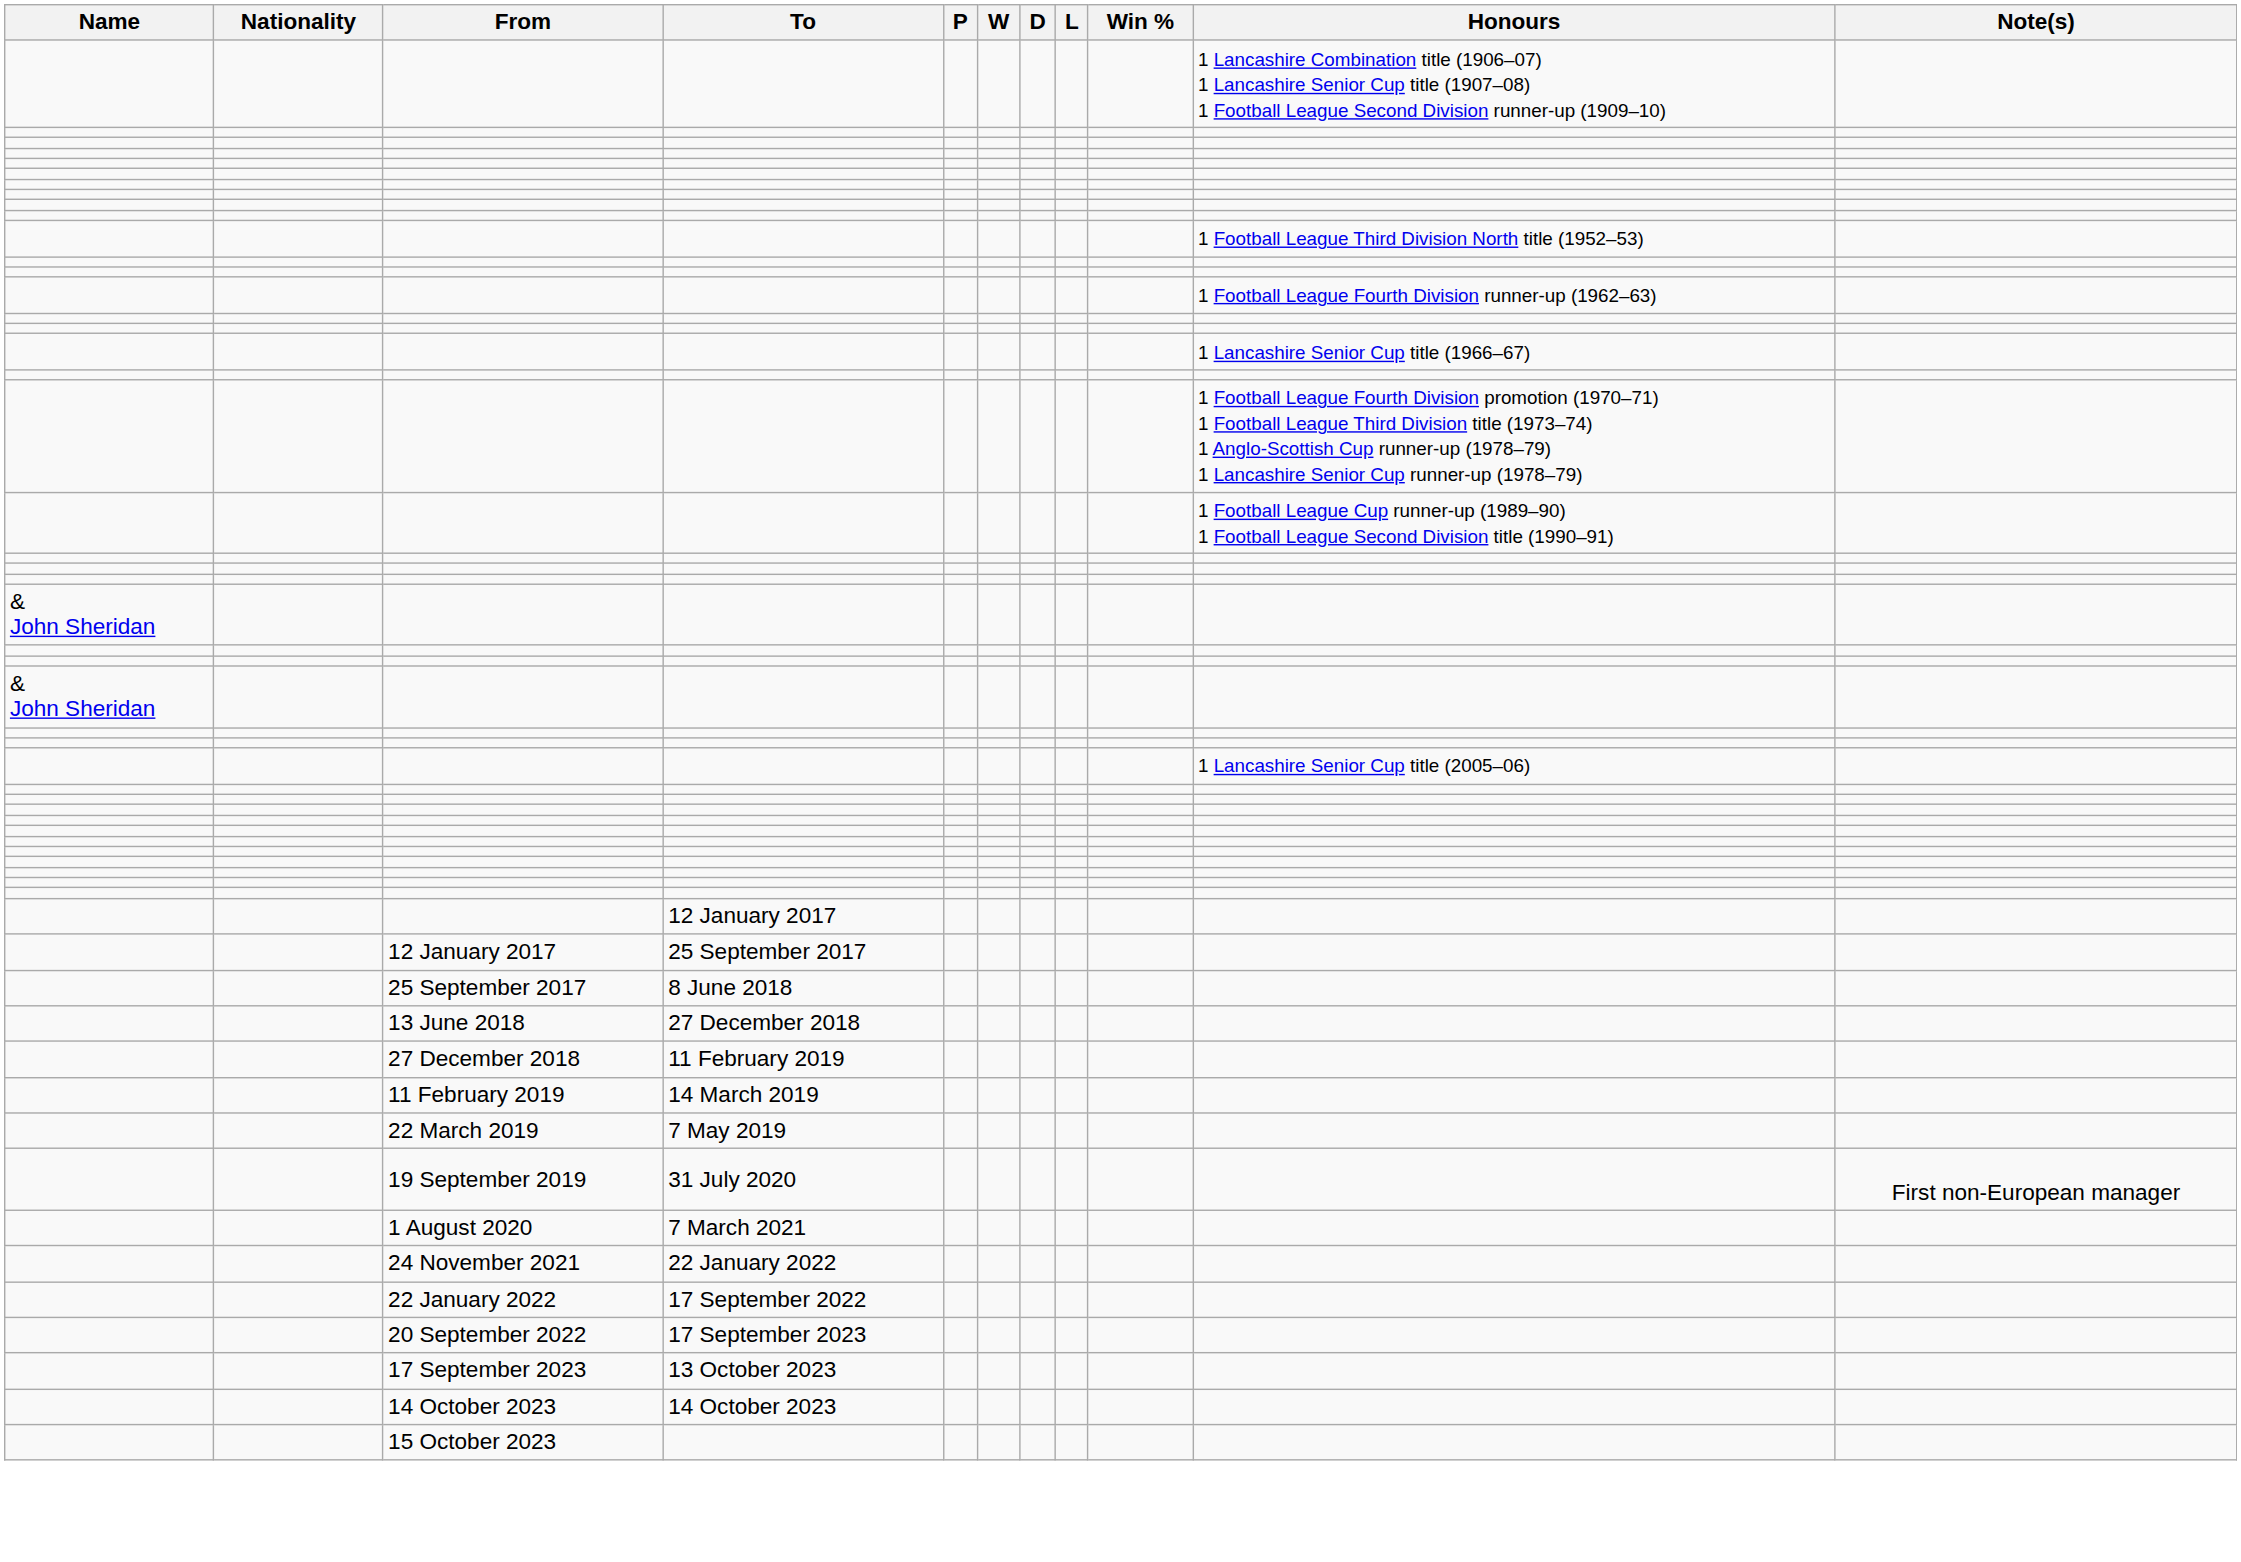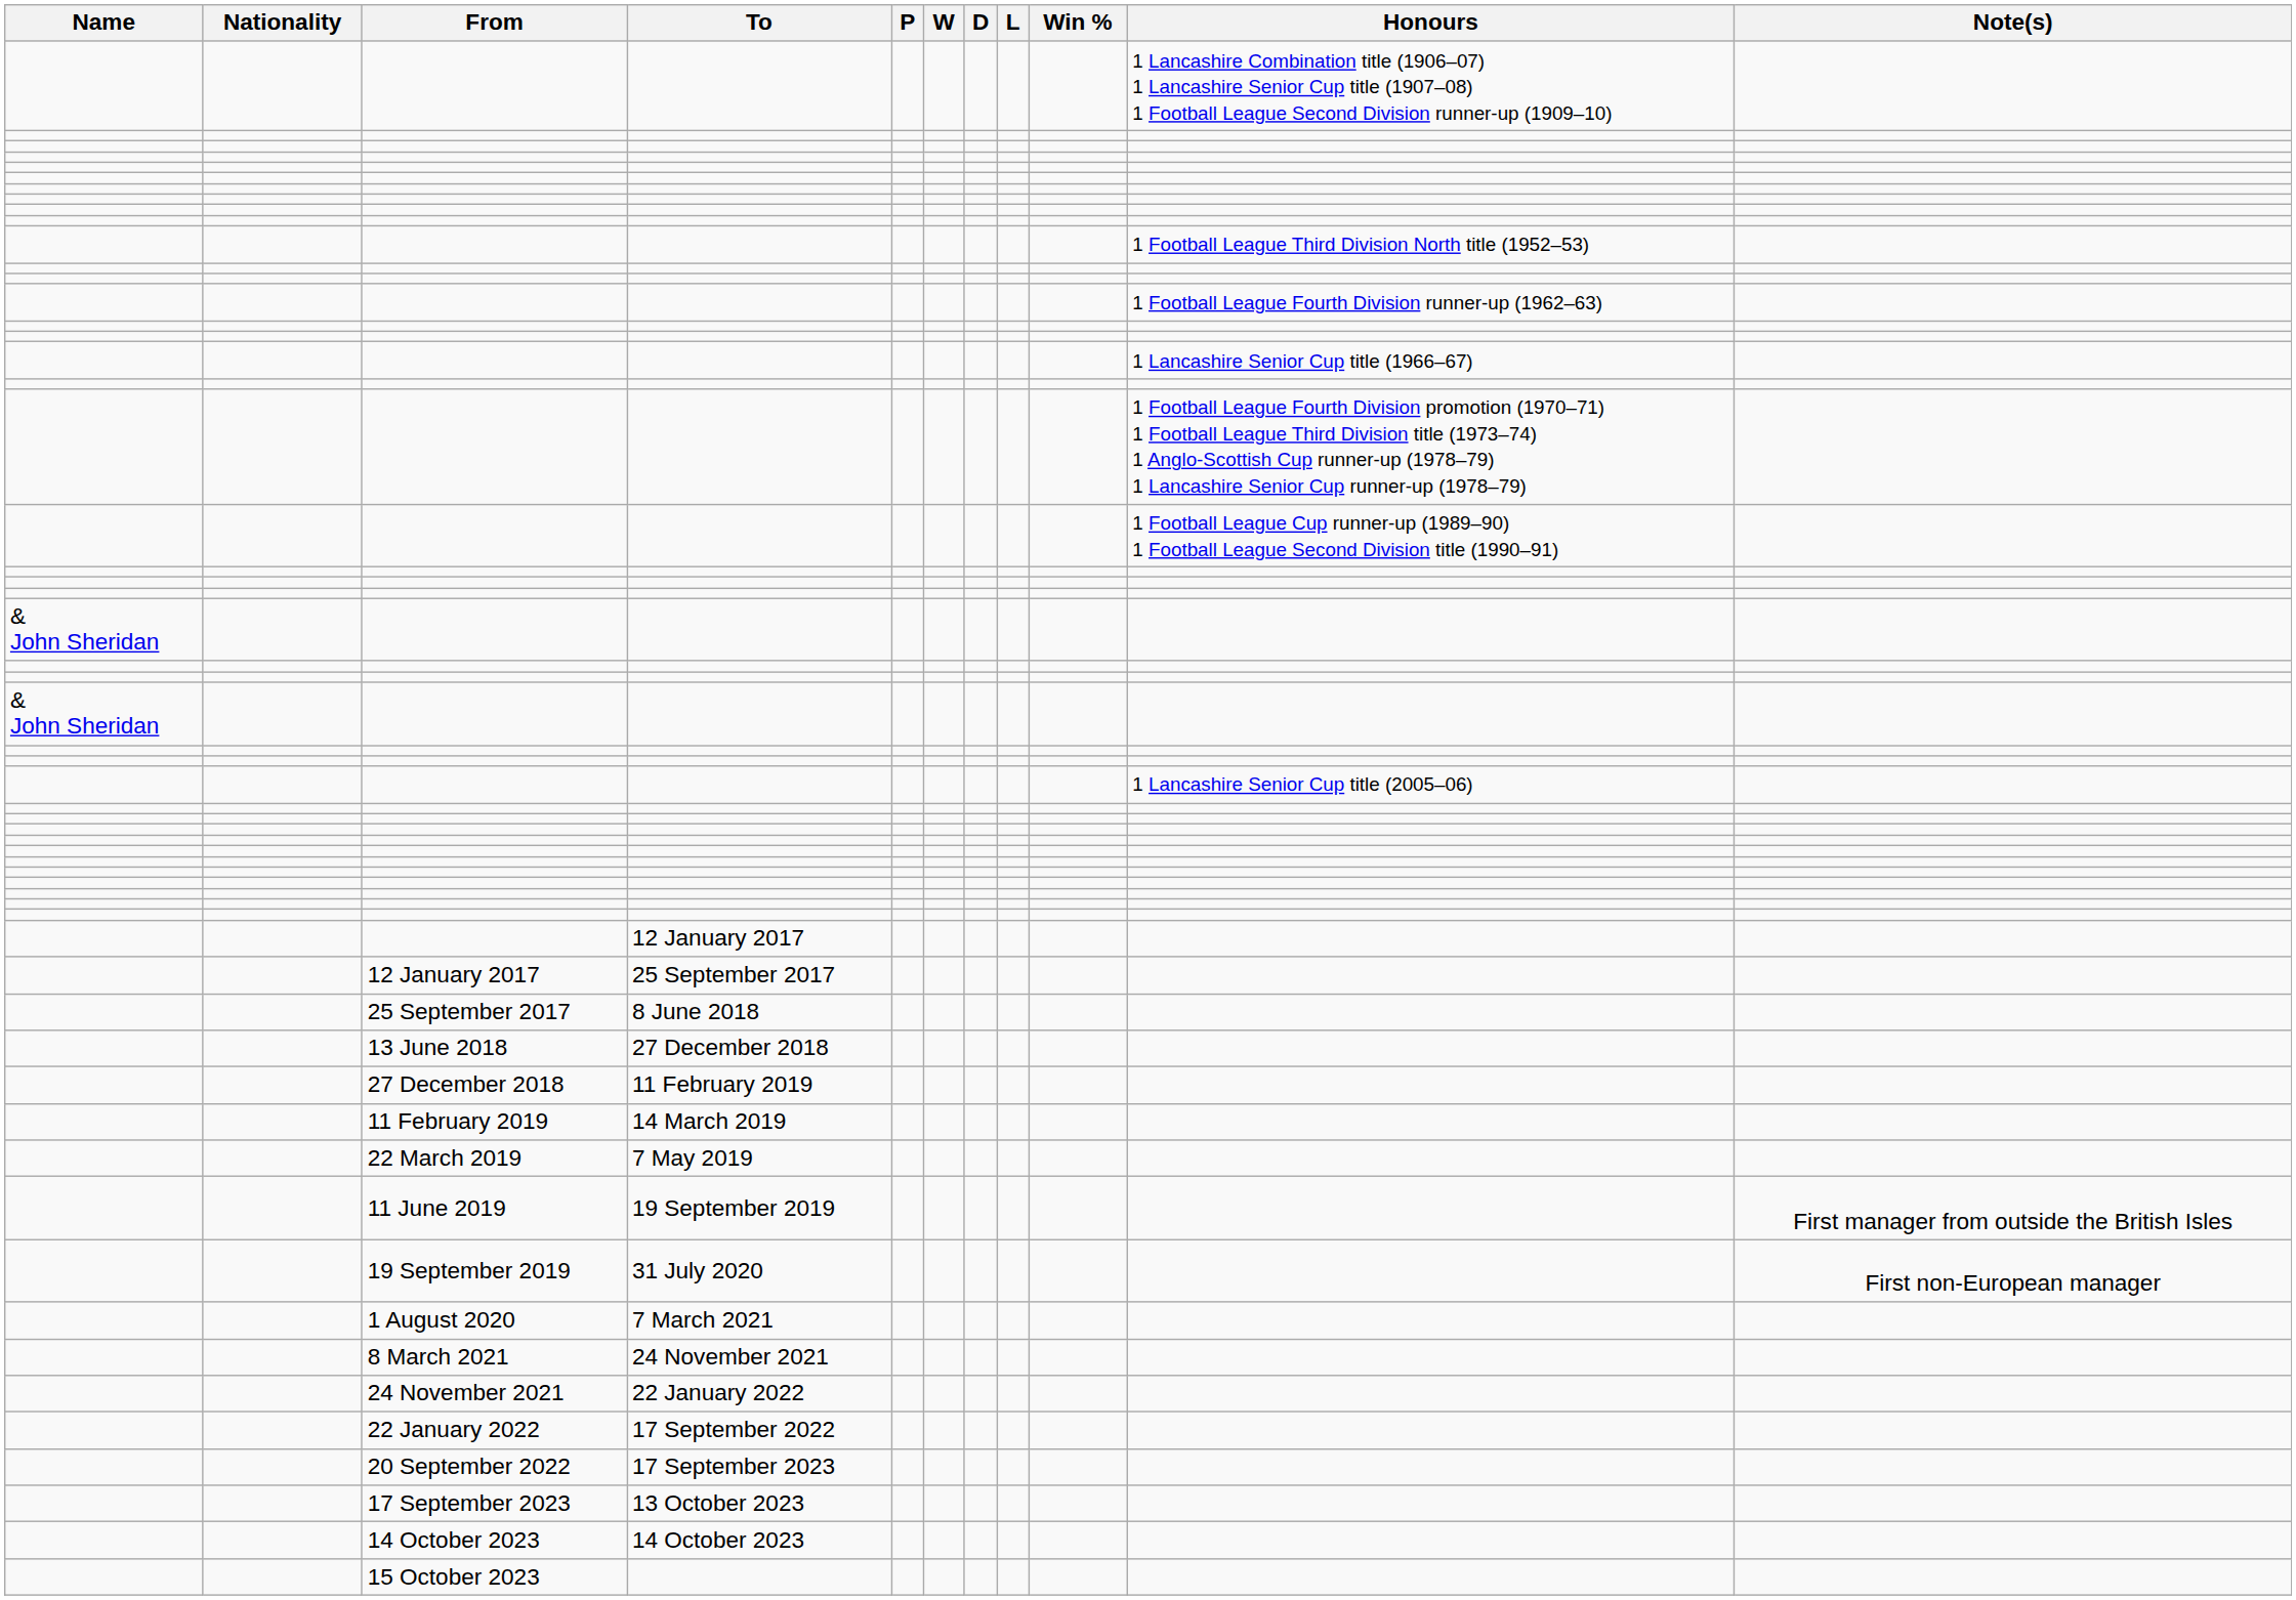+ row: 11 June 2019 | 19 September 2019 | First manager from outside the British Isles
+ row: 8 March 2021 | 24 November 2021
